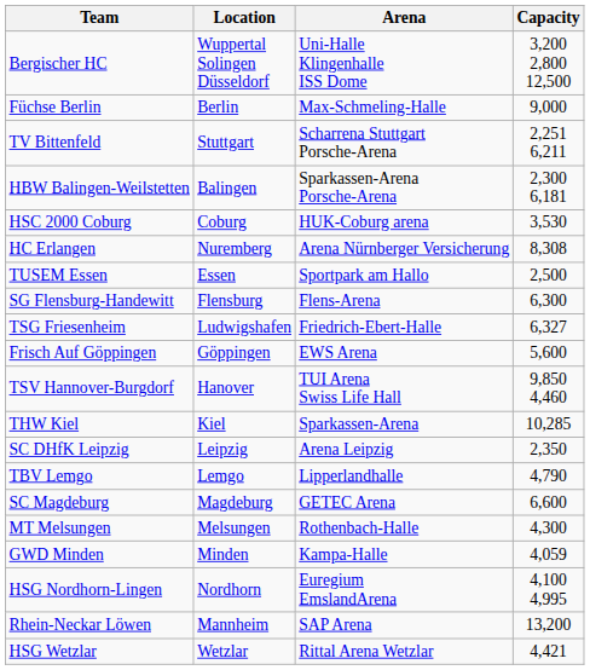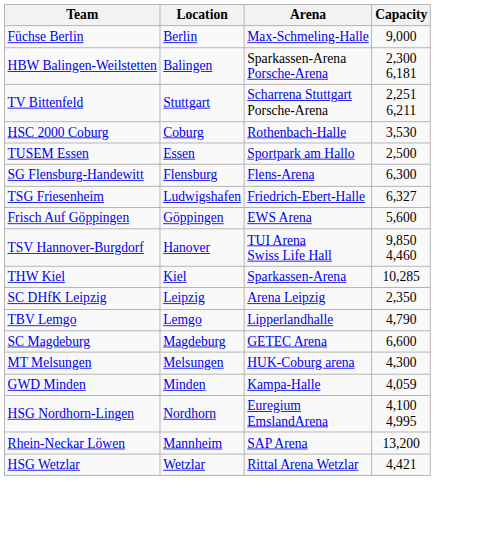- row: Bergischer HC | Wuppertal Solingen Düsseldorf | Uni-Halle Klingenhalle ISS Dome | 3,200 2,800 12,500
rows swapped: HBW Balingen-Weilstetten <-> TV Bittenfeld
HSC 2000 Coburg | Arena: HUK-Coburg arena -> Rothenbach-Halle
- row: HC Erlangen | Nuremberg | Arena Nürnberger Versicherung | 8,308
MT Melsungen | Arena: Rothenbach-Halle -> HUK-Coburg arena
